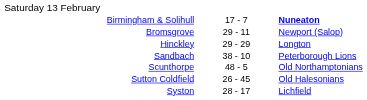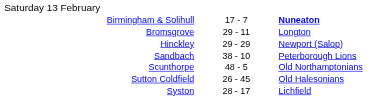Bromsgrove | column 3: Newport (Salop) -> Longton
Hinckley | column 3: Longton -> Newport (Salop)
